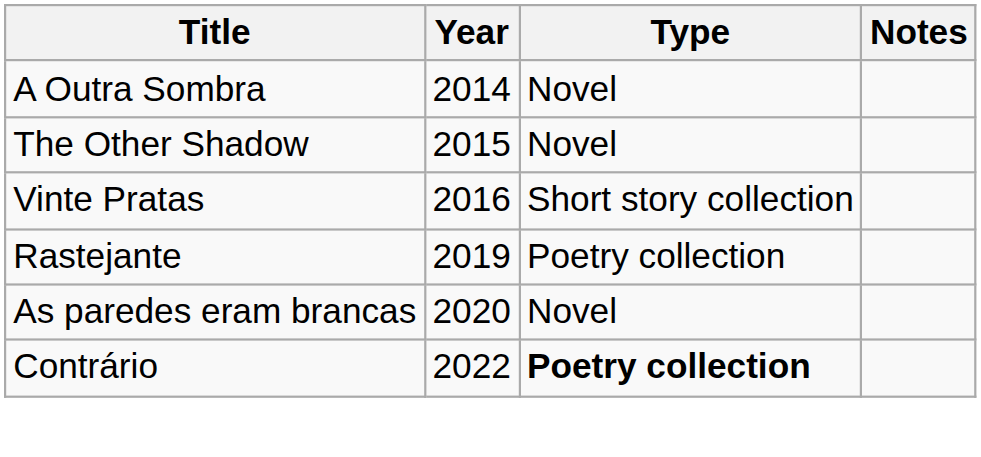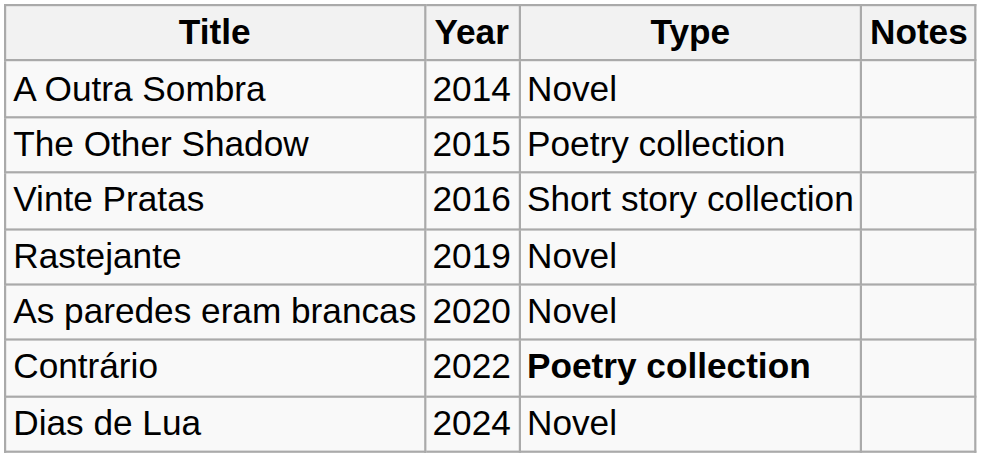The Other Shadow | Type: Novel -> Poetry collection
Rastejante | Type: Poetry collection -> Novel
+ row: Dias de Lua | 2024 | Novel
